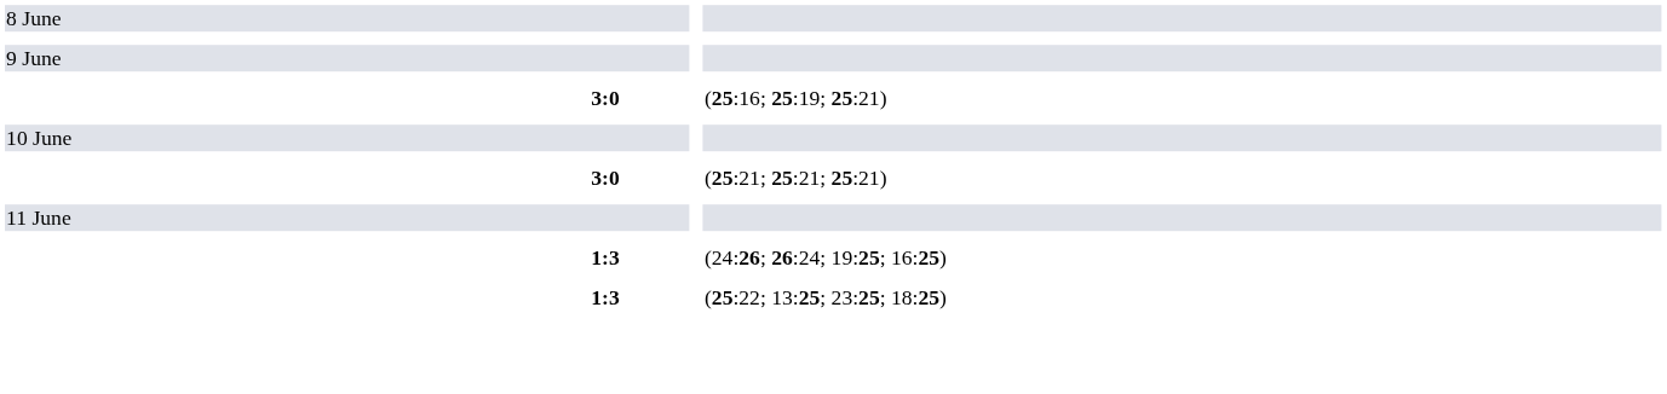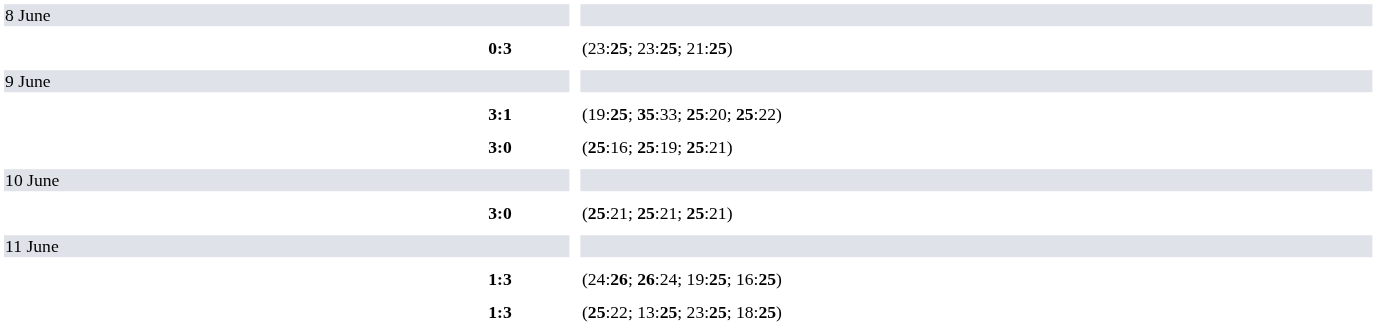+ row: 0:3 | (23:25; 23:25; 21:25)
+ row: 3:1 | (19:25; 35:33; 25:20; 25:22)
